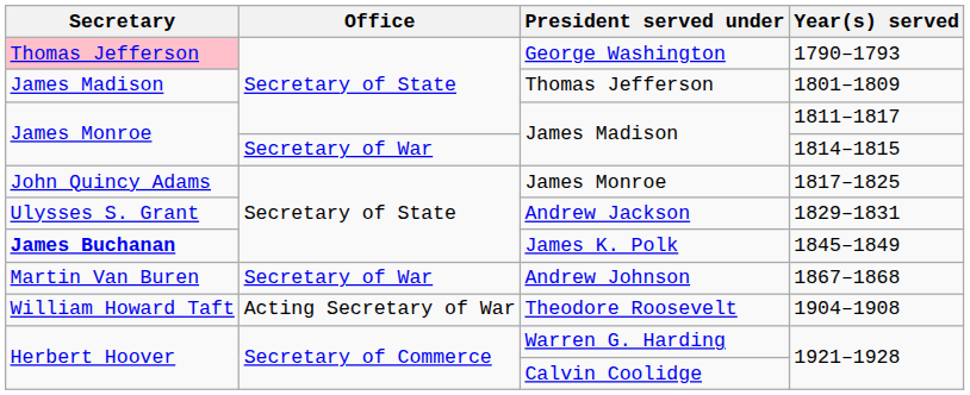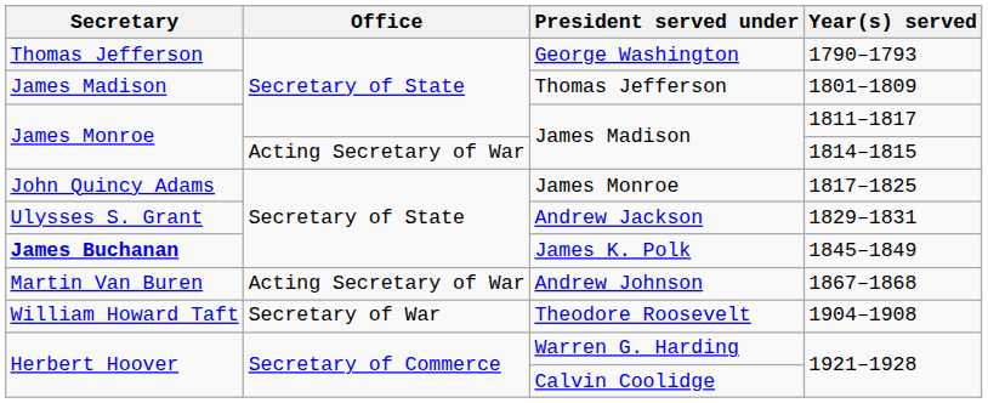George Washington | Secretary: pink background -> no background
James Madison / 1814–1815 | Office: Secretary of War -> Acting Secretary of War
Andrew Johnson | Office: Secretary of War -> Acting Secretary of War
Theodore Roosevelt | Office: Acting Secretary of War -> Secretary of War
